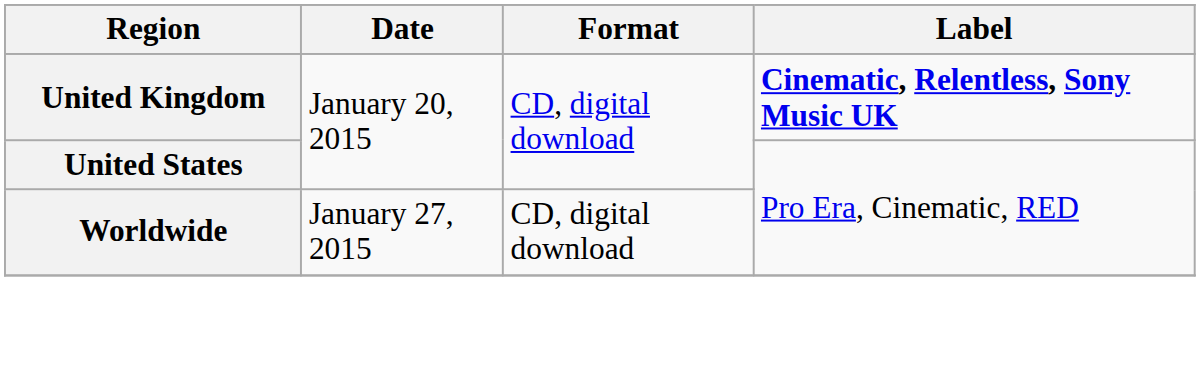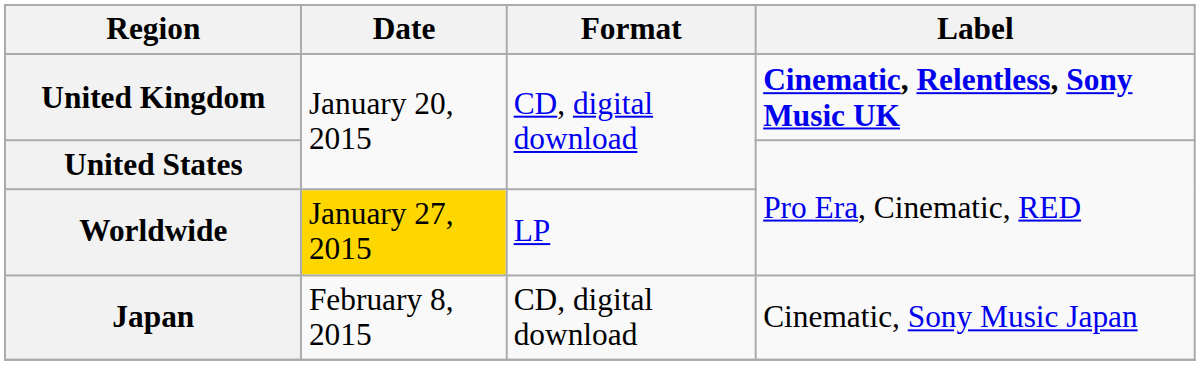Worldwide | Date: no background -> gold background
Worldwide | Format: CD, digital download -> LP
+ row: Japan | February 8, 2015 | CD, digital download | Cinematic, Sony Music Japan
